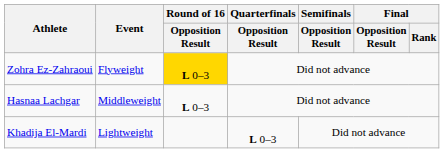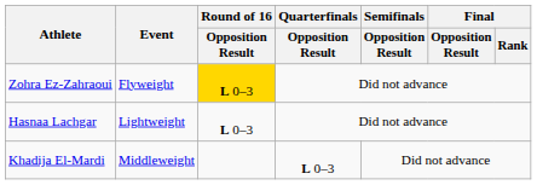Hasnaa Lachgar | Event: Middleweight -> Lightweight
Khadija El-Mardi | Event: Lightweight -> Middleweight
